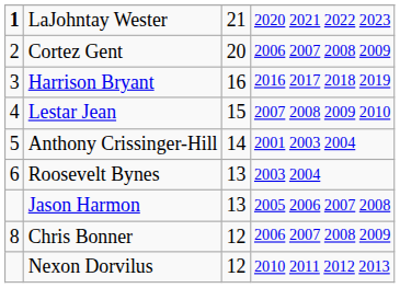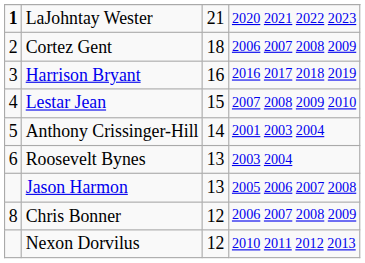Cortez Gent | column 3: 20 -> 18
